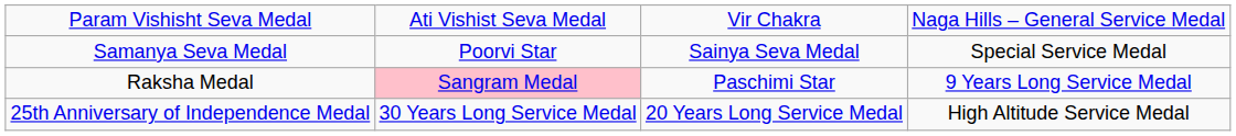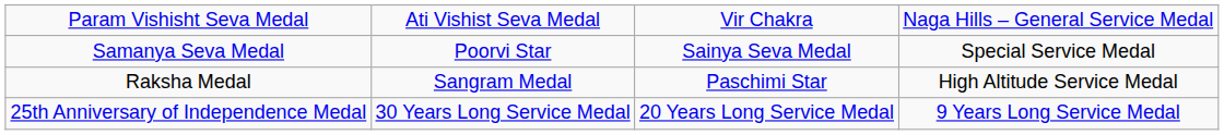Raksha Medal | column 2: pink background -> no background
Raksha Medal | column 4: 9 Years Long Service Medal -> High Altitude Service Medal
25th Anniversary of Independence Medal | column 4: High Altitude Service Medal -> 9 Years Long Service Medal
